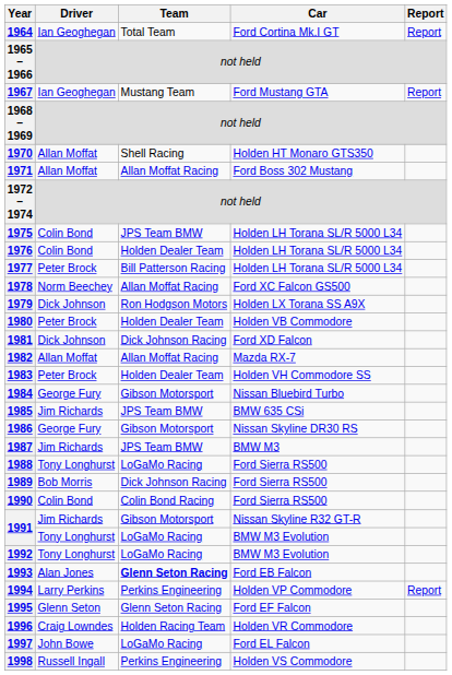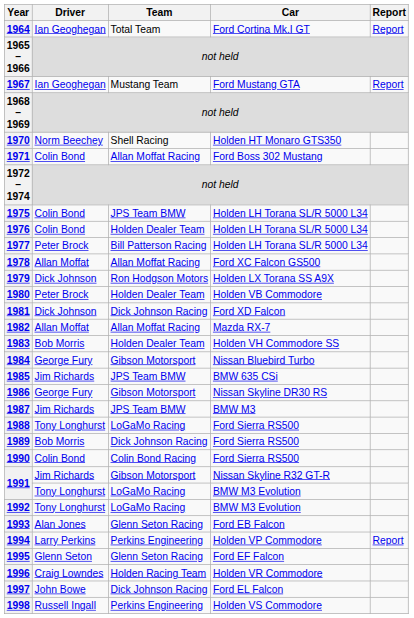1970 | Driver: Allan Moffat -> Norm Beechey
1971 | Driver: Allan Moffat -> Colin Bond
1978 | Driver: Norm Beechey -> Allan Moffat
1983 | Driver: Peter Brock -> Bob Morris
1993 | Team: bold -> normal
1997 | Team: LoGaMo Racing -> Dick Johnson Racing
